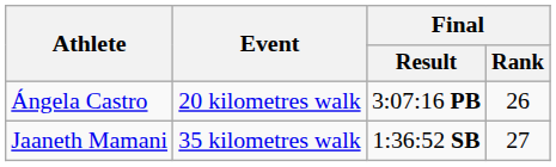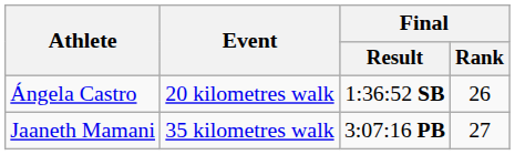Ángela Castro | Final / Result: 3:07:16 PB -> 1:36:52 SB
Jaaneth Mamani | Final / Result: 1:36:52 SB -> 3:07:16 PB
